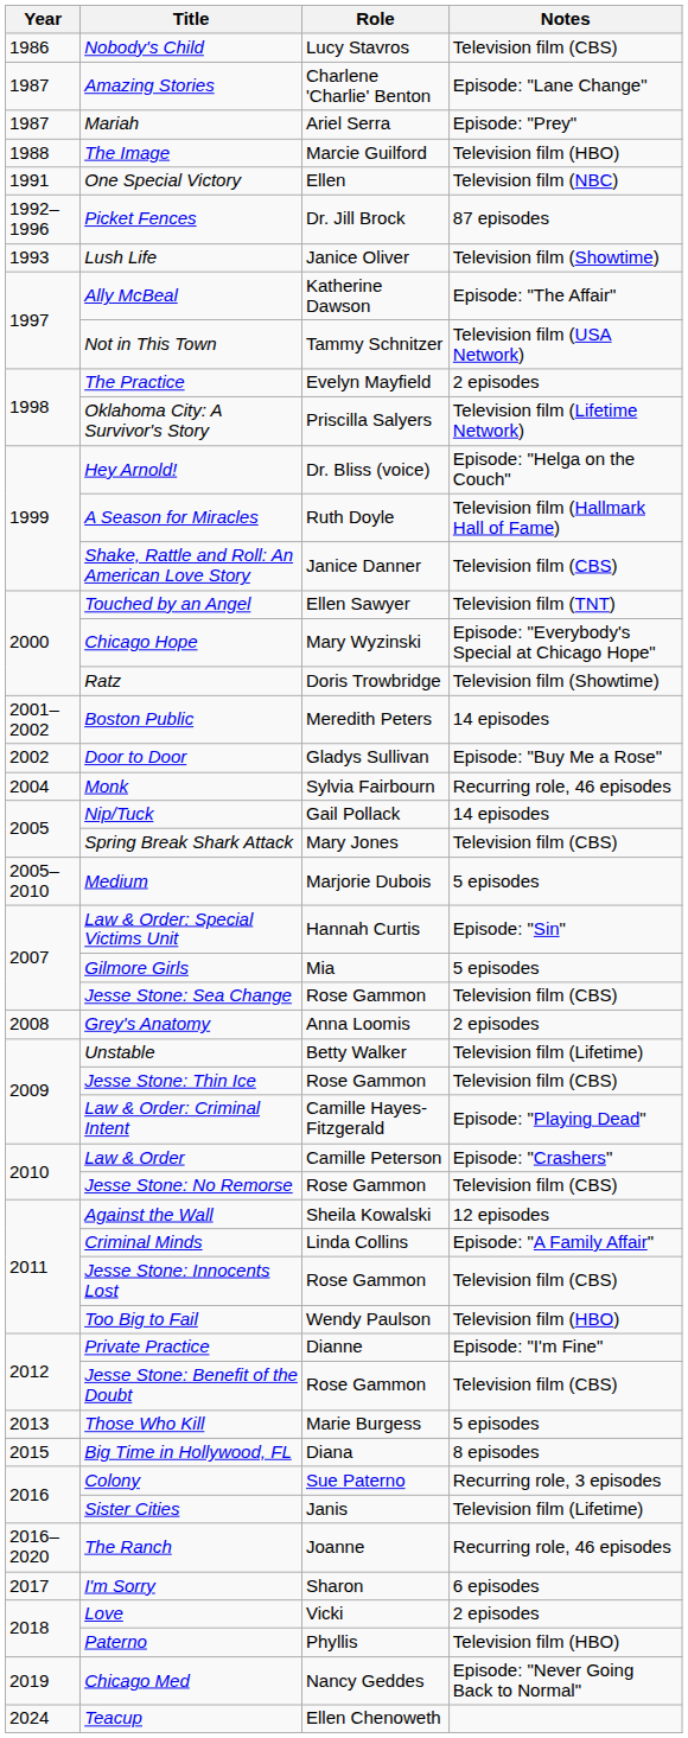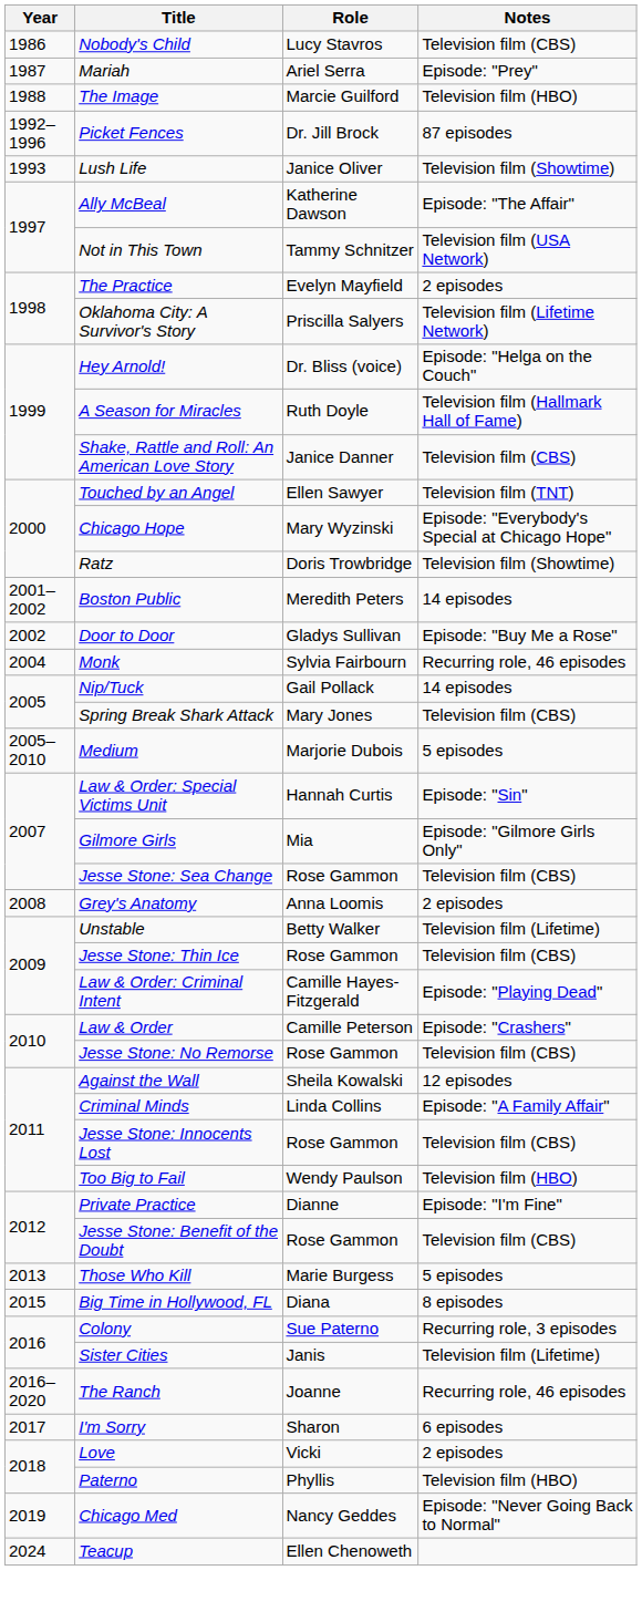- row: 1987 | Amazing Stories | Charlene 'Charlie' Benton | Episode: "Lane Change"
- row: 1991 | One Special Victory | Ellen | Television film (NBC)
Gilmore Girls | Notes: 5 episodes -> Episode: "Gilmore Girls Only"
